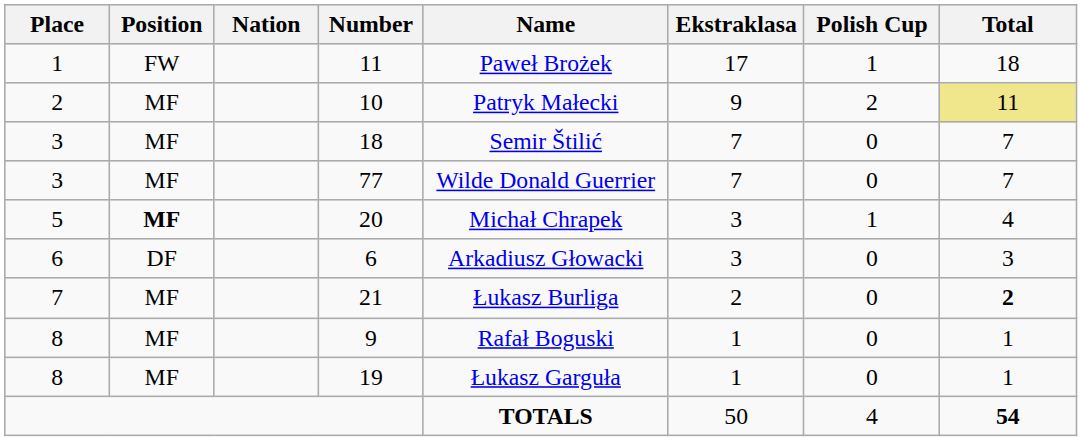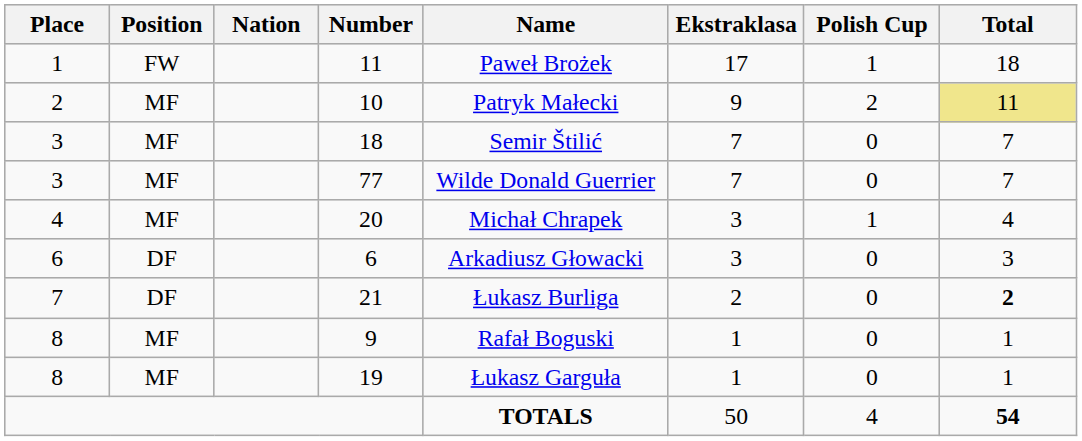20 | Place: 5 -> 4
20 | Position: bold -> normal
21 | Position: MF -> DF
